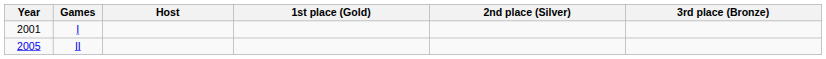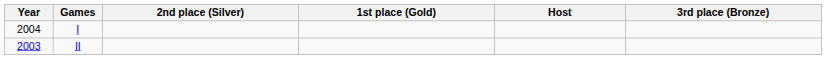columns swapped: Host <-> 2nd place (Silver)
I | Year: 2001 -> 2004
II | Year: 2005 -> 2003
